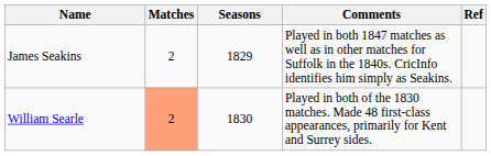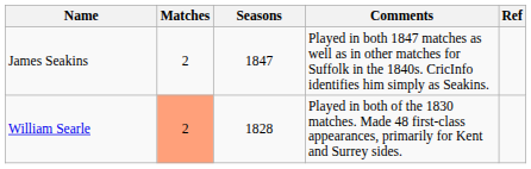James Seakins | Seasons: 1829 -> 1847
William Searle | Seasons: 1830 -> 1828
